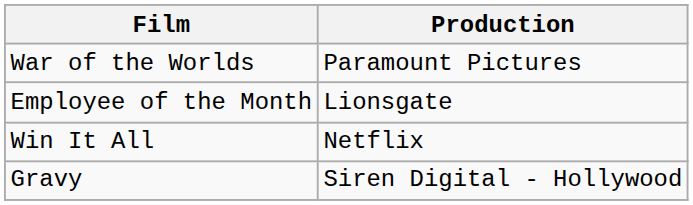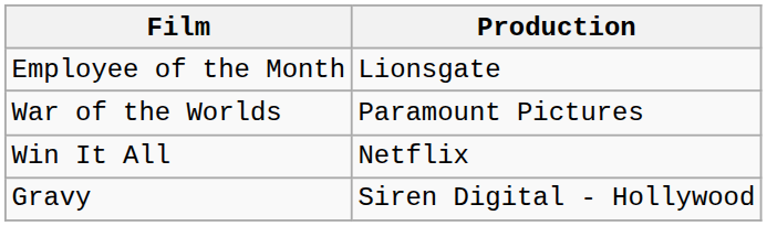rows swapped: War of the Worlds <-> Employee of the Month
